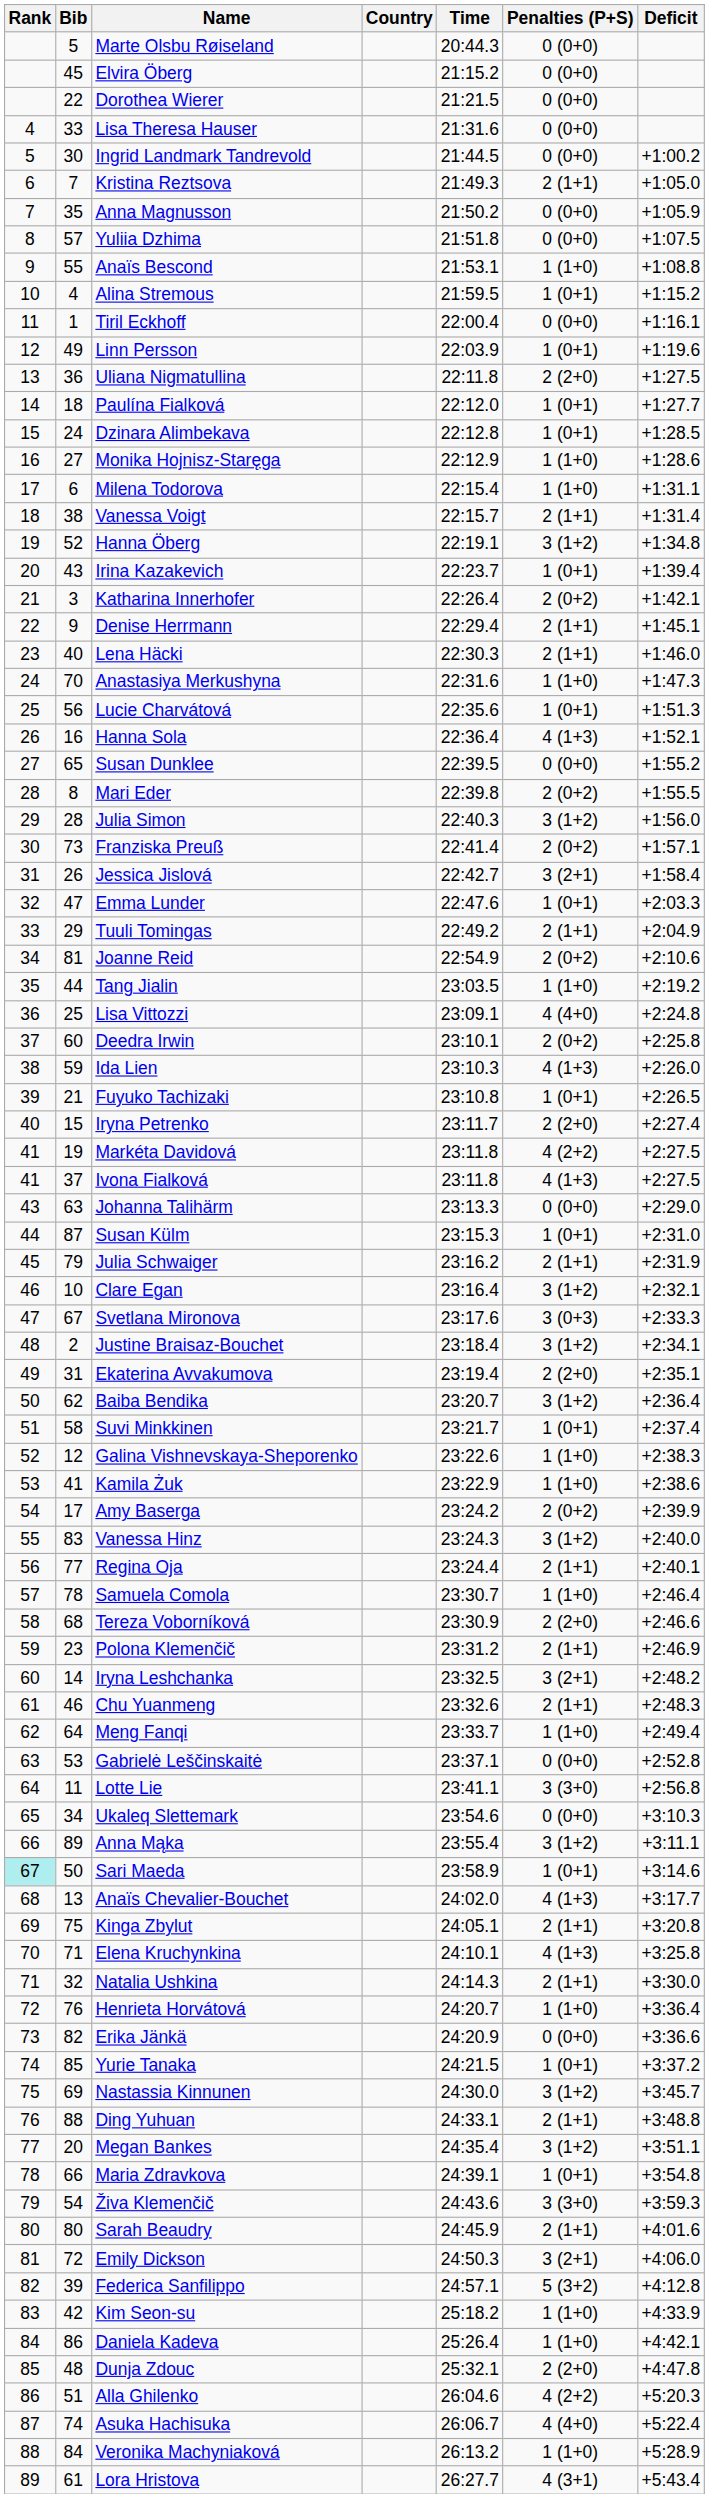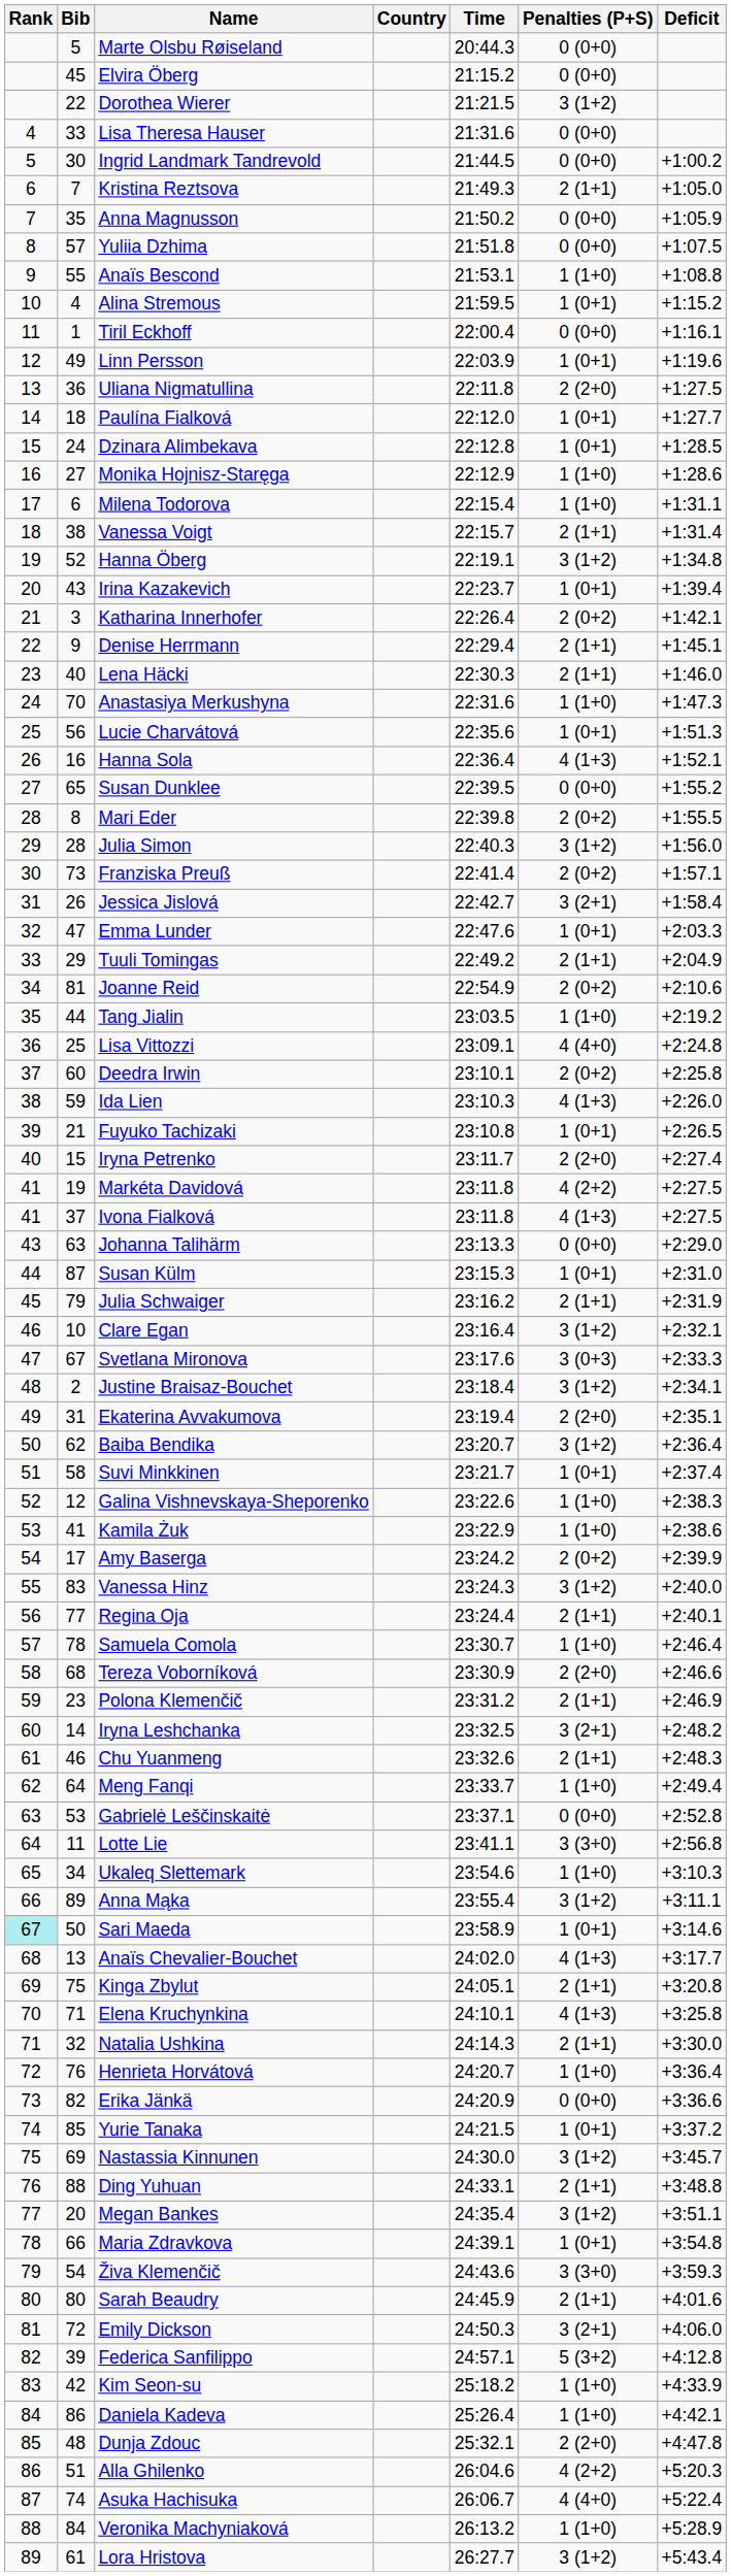Dorothea Wierer | Penalties (P+S): 0 (0+0) -> 3 (1+2)
Ukaleq Slettemark | Penalties (P+S): 0 (0+0) -> 1 (1+0)
Lora Hristova | Penalties (P+S): 4 (3+1) -> 3 (1+2)
